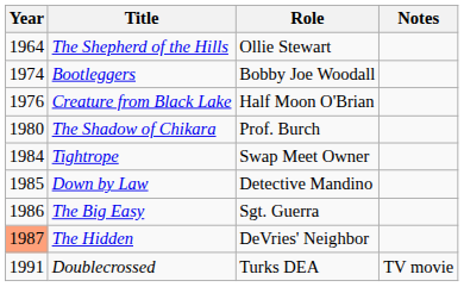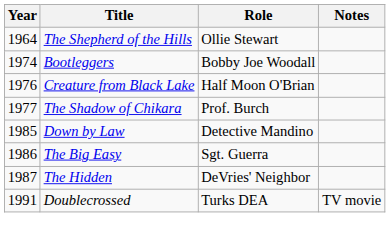The Shadow of Chikara | Year: 1980 -> 1977
- row: 1984 | Tightrope | Swap Meet Owner
The Hidden | Year: lightsalmon background -> no background
